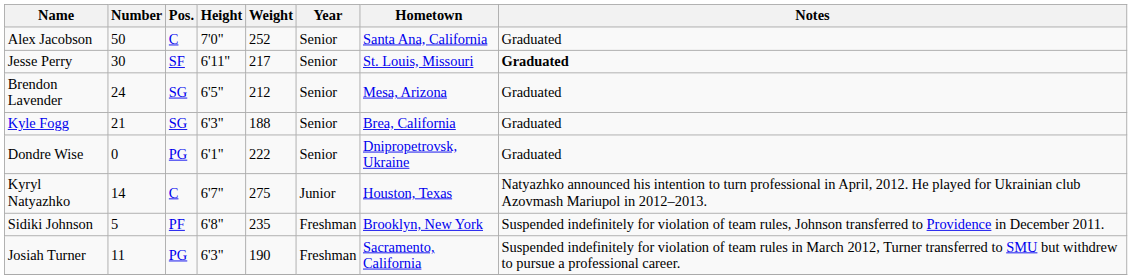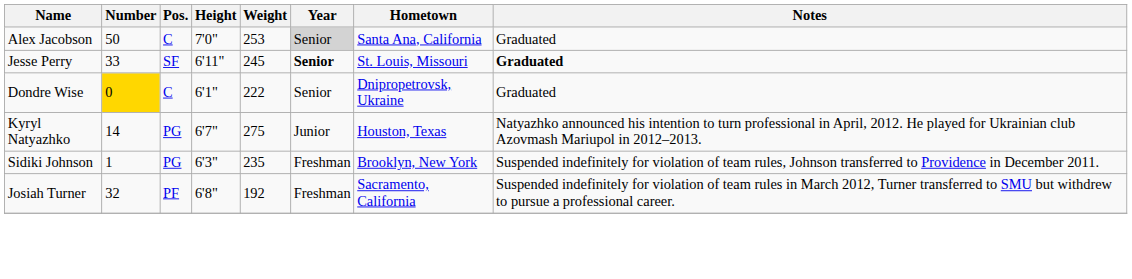Alex Jacobson | Weight: 252 -> 253
Alex Jacobson | Year: no background -> lightgrey background
Jesse Perry | Number: 30 -> 33
Jesse Perry | Weight: 217 -> 245
Jesse Perry | Year: normal -> bold
- row: Brendon Lavender | 24 | SG | 6'5" | 212 | Senior | Mesa, Arizona | Graduated
- row: Kyle Fogg | 21 | SG | 6'3" | 188 | Senior | Brea, California | Graduated
Dondre Wise | Number: no background -> gold background
Dondre Wise | Pos.: PG -> C
Kyryl Natyazhko | Pos.: C -> PG
Sidiki Johnson | Number: 5 -> 1
Sidiki Johnson | Pos.: PF -> PG
Sidiki Johnson | Height: 6'8" -> 6'3"
Josiah Turner | Number: 11 -> 32
Josiah Turner | Pos.: PG -> PF
Josiah Turner | Height: 6'3" -> 6'8"
Josiah Turner | Weight: 190 -> 192
